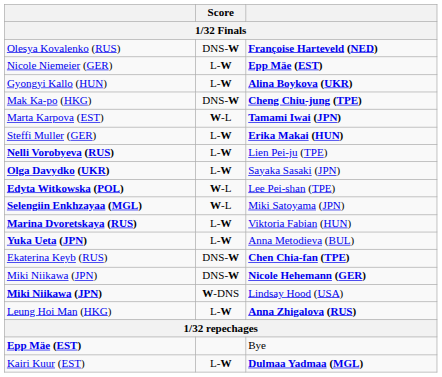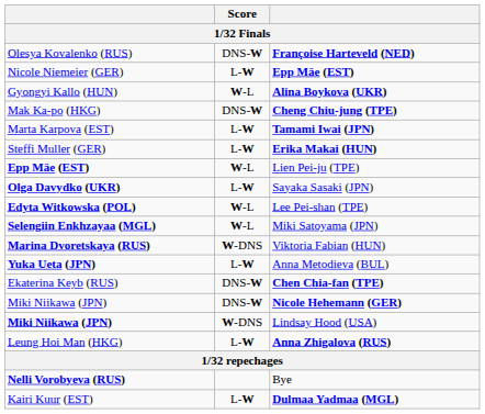Alina Boykova (UKR) | Score: L-W -> W-L
Tamami Iwai (JPN) | Score: W-L -> L-W
Lien Pei-ju (TPE) | column 1: Nelli Vorobyeva (RUS) -> Epp Mäe (EST)
Lien Pei-ju (TPE) | Score: L-W -> W-L
Viktoria Fabian (HUN) | Score: L-W -> W-DNS
Bye | column 1: Epp Mäe (EST) -> Nelli Vorobyeva (RUS)
